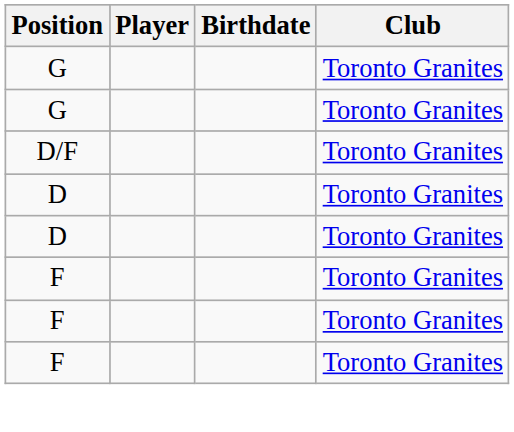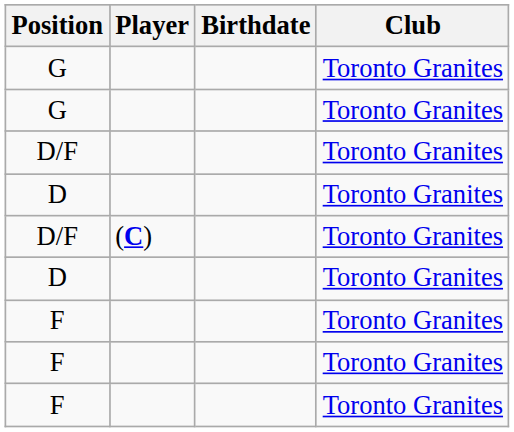+ row: D/F | (C) | Toronto Granites
